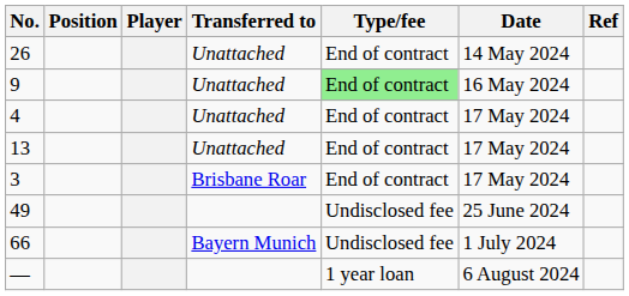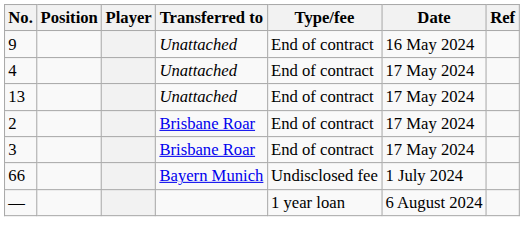- row: 26 | Unattached | End of contract | 14 May 2024
9 | Type/fee: lightgreen background -> no background
+ row: 2 | Brisbane Roar | End of contract | 17 May 2024
- row: 49 | Undisclosed fee | 25 June 2024
